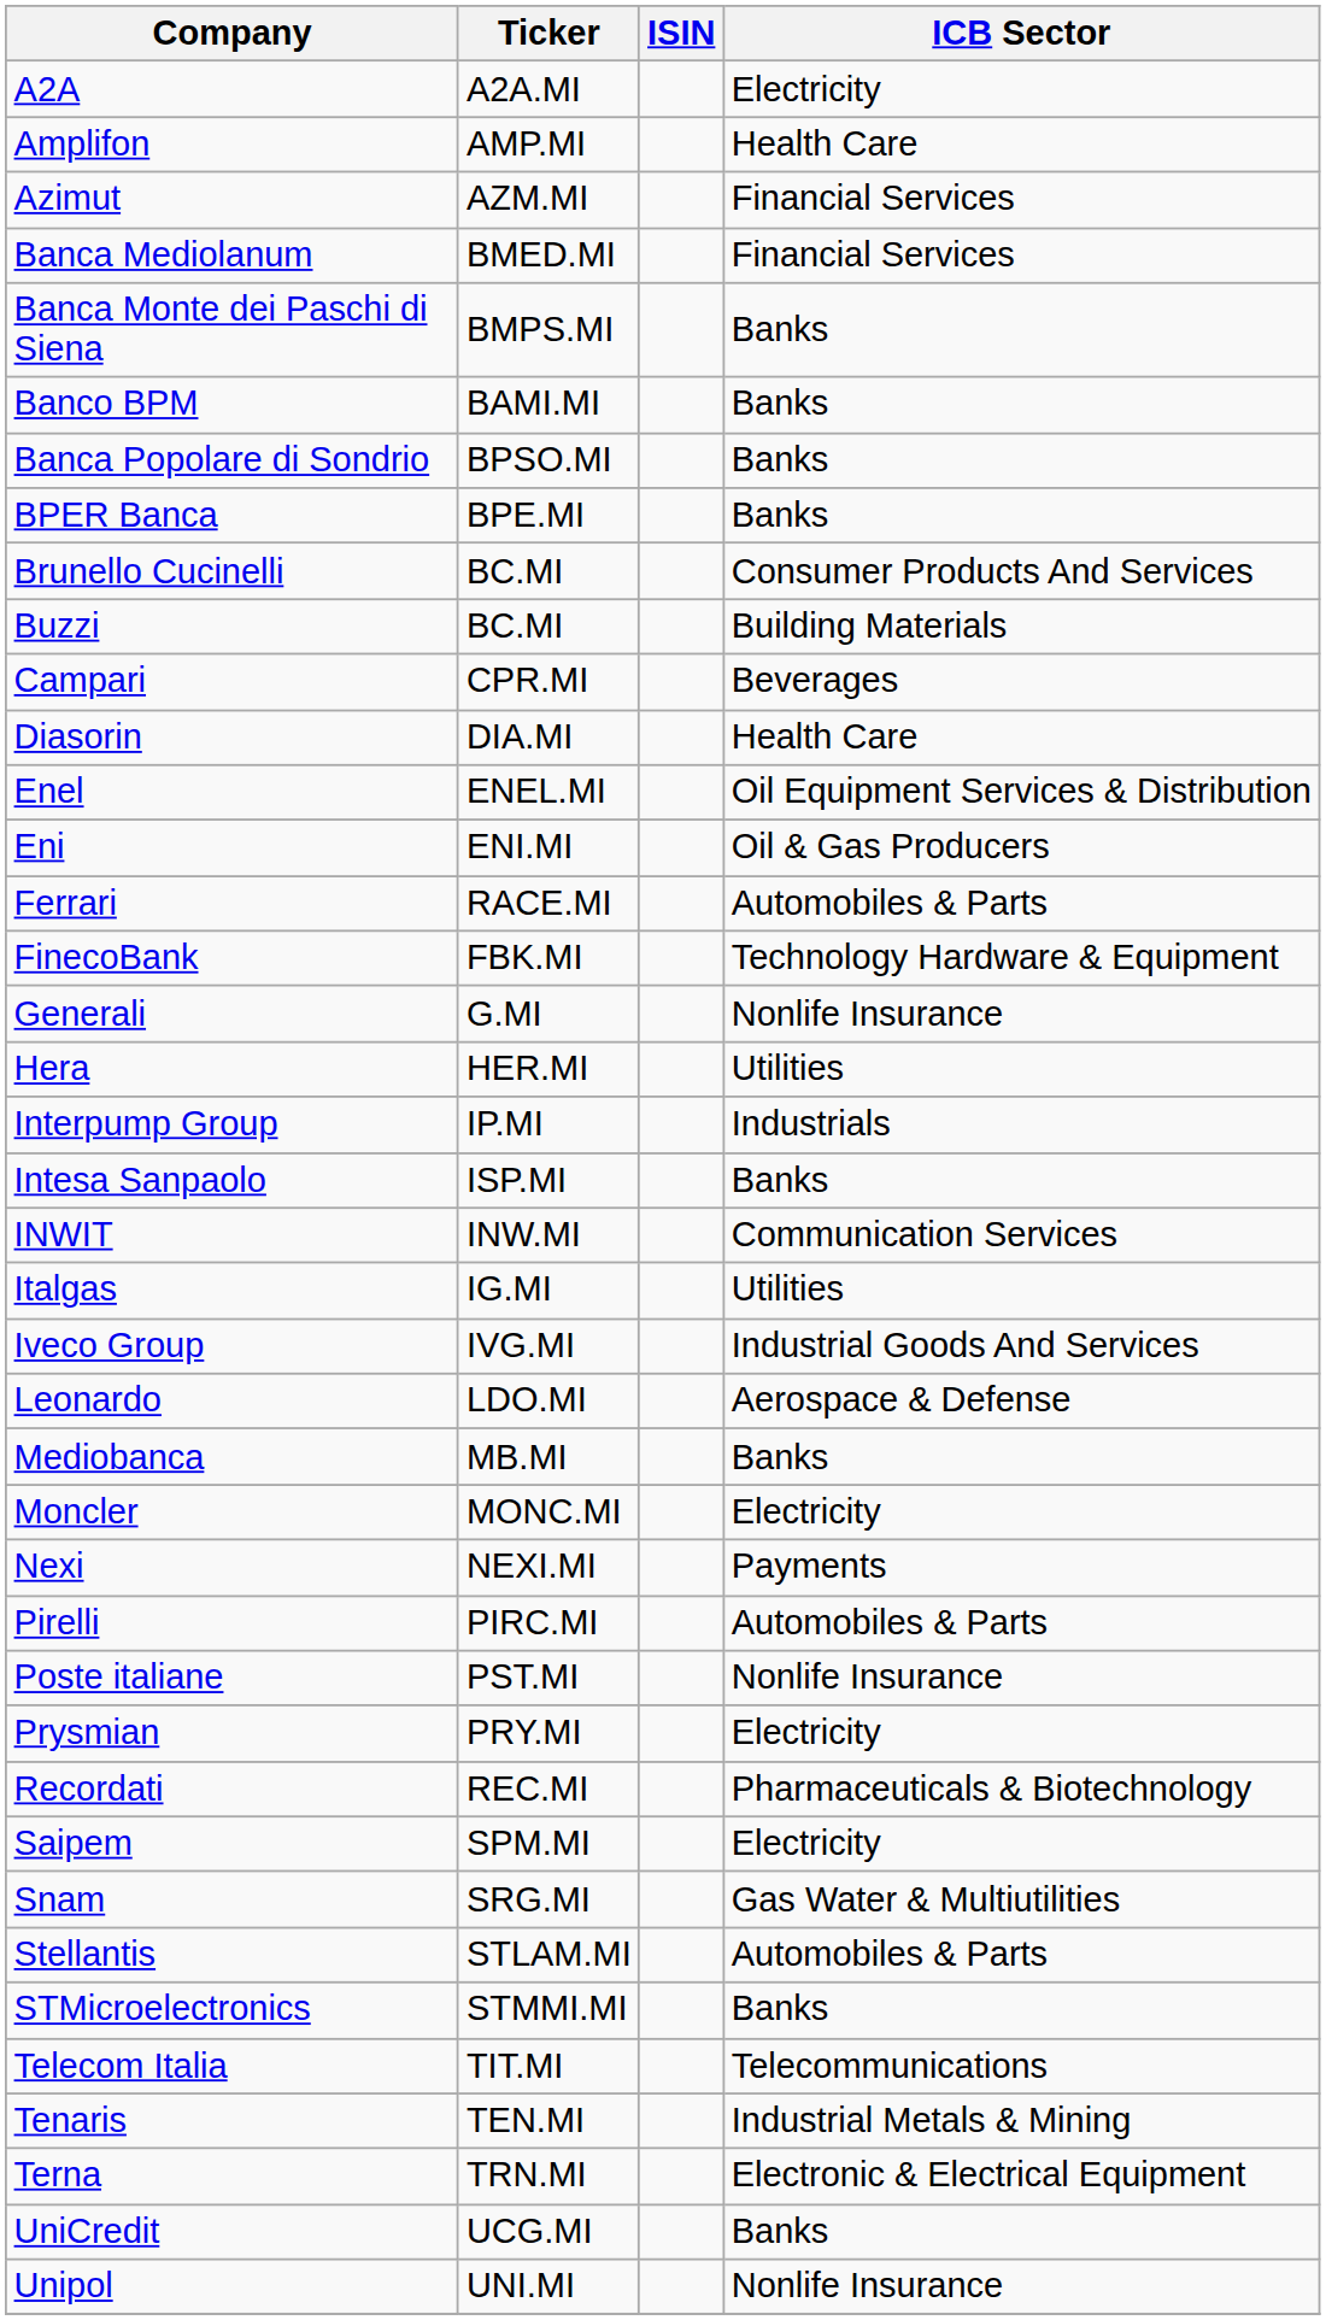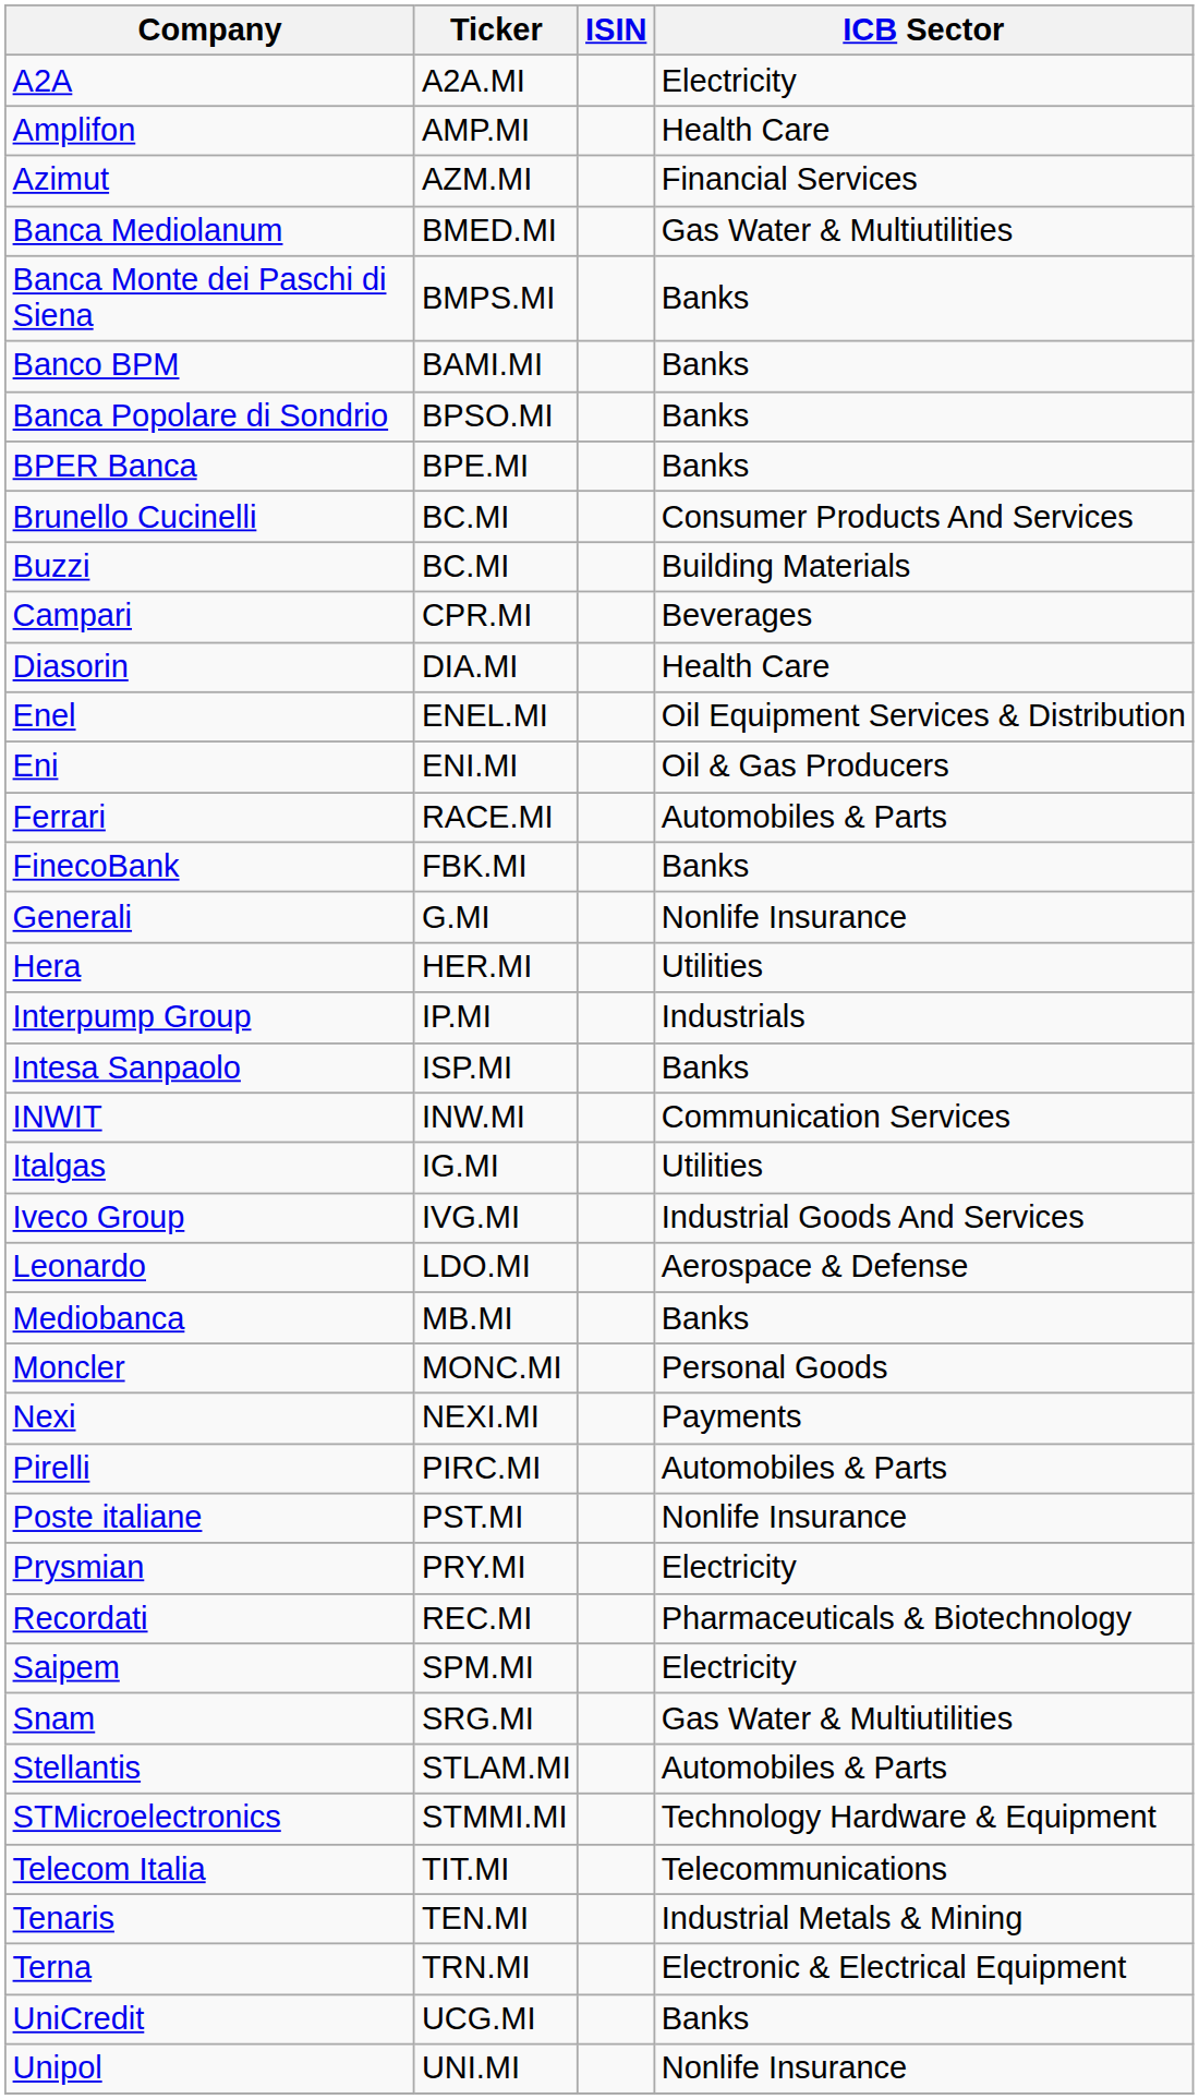Banca Mediolanum | ICB Sector: Financial Services -> Gas Water & Multiutilities
FinecoBank | ICB Sector: Technology Hardware & Equipment -> Banks
Moncler | ICB Sector: Electricity -> Personal Goods
STMicroelectronics | ICB Sector: Banks -> Technology Hardware & Equipment
